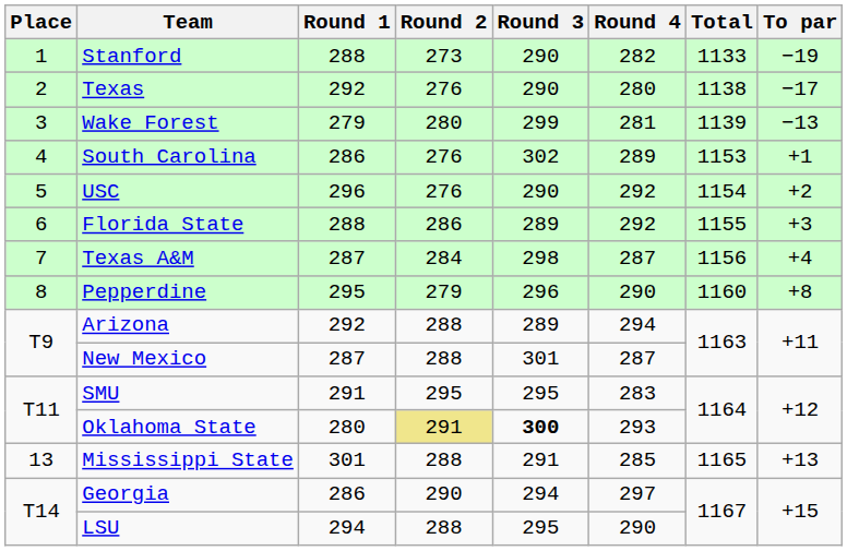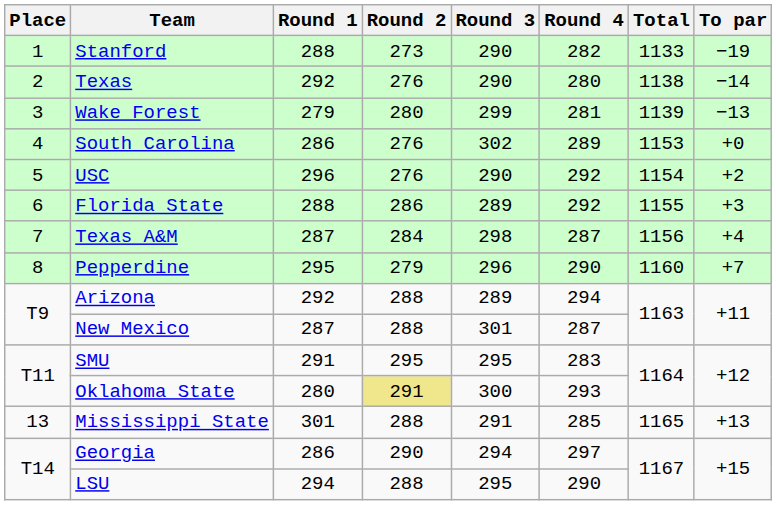Texas | To par: −17 -> −14
South Carolina | To par: +1 -> +0
Pepperdine | To par: +8 -> +7
Oklahoma State | Round 3: bold -> normal
